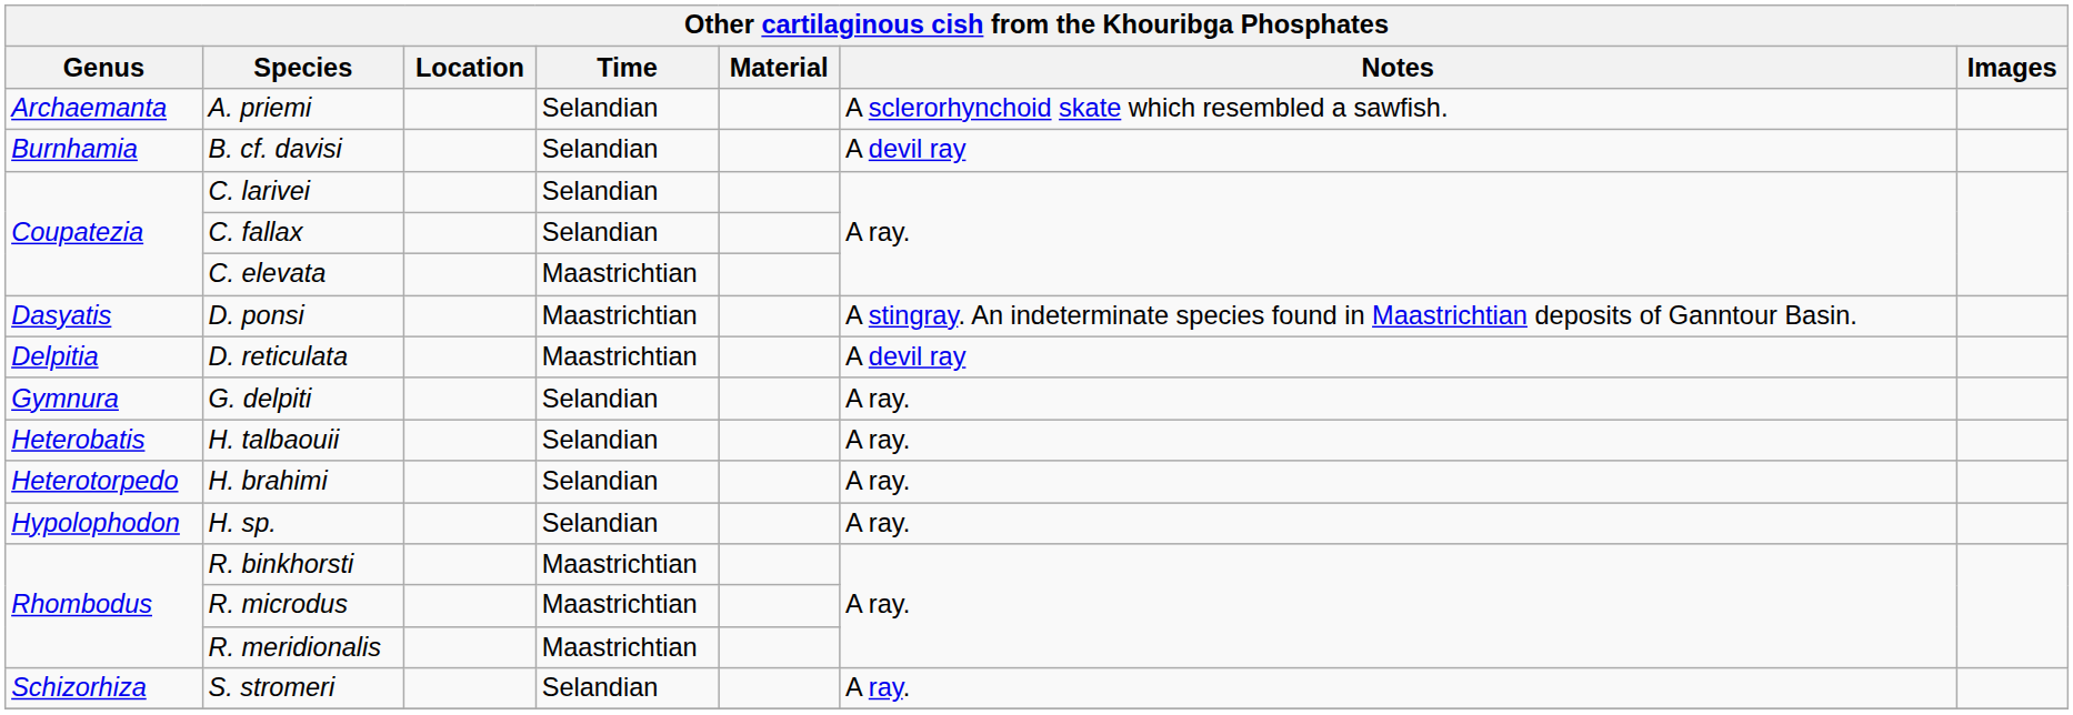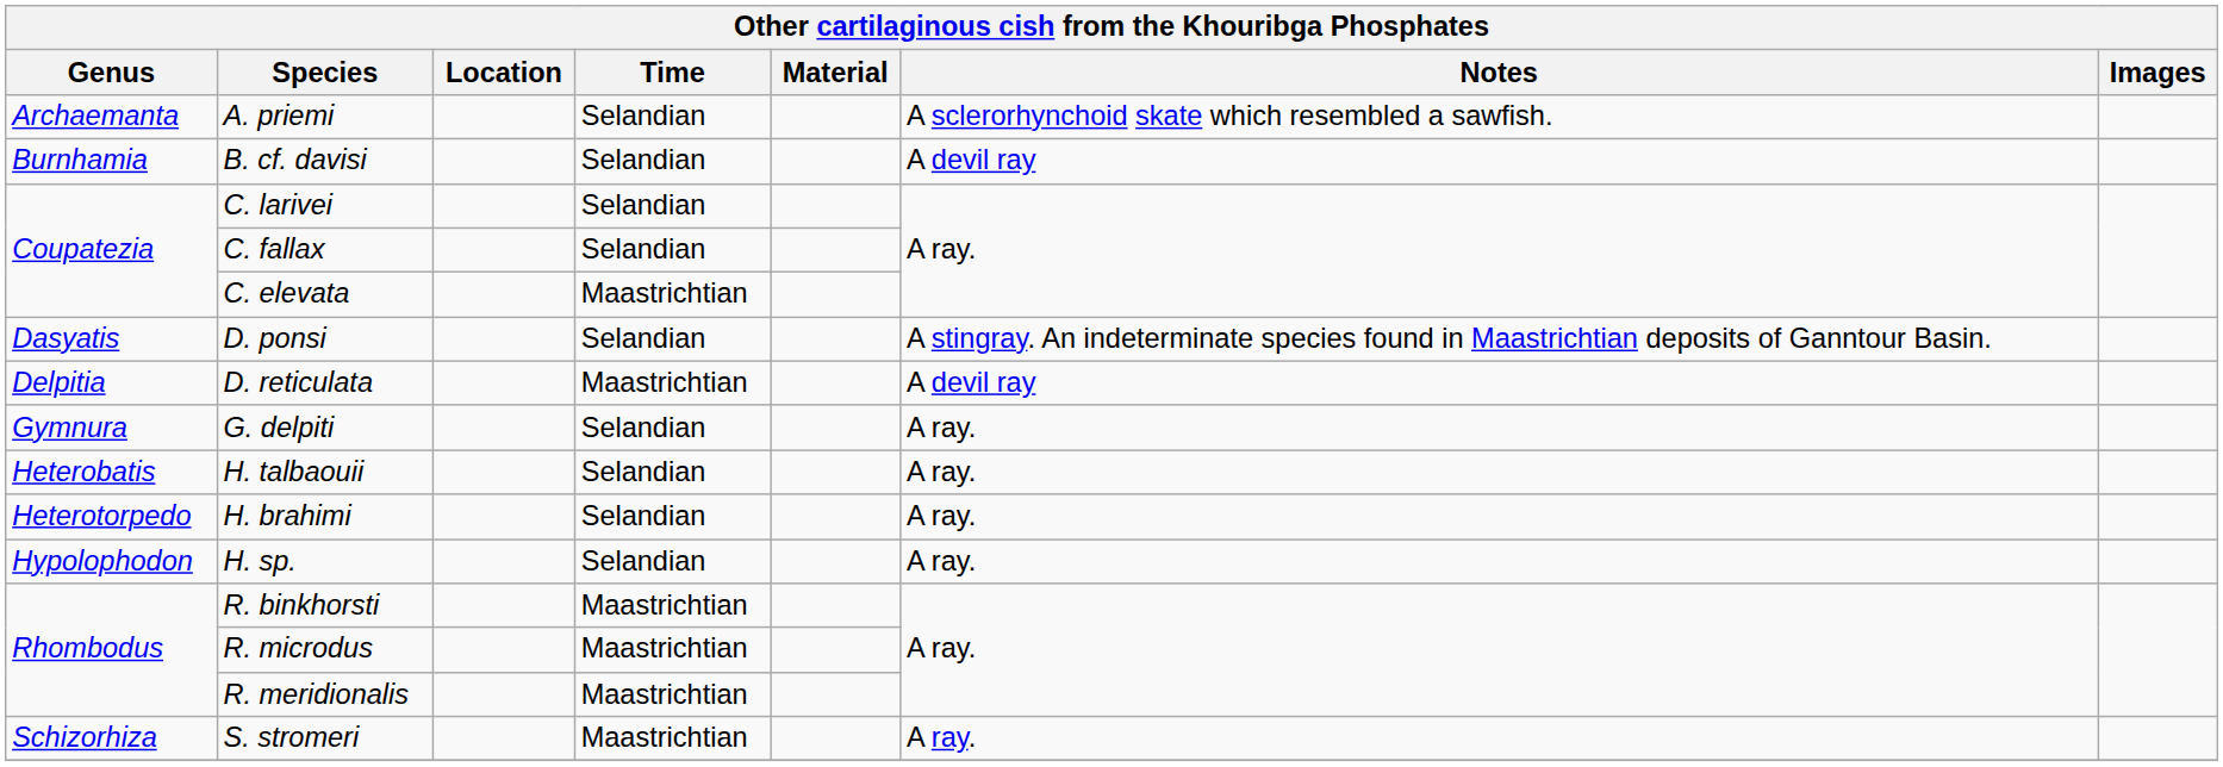D. ponsi | Time: Maastrichtian -> Selandian
S. stromeri | Time: Selandian -> Maastrichtian
